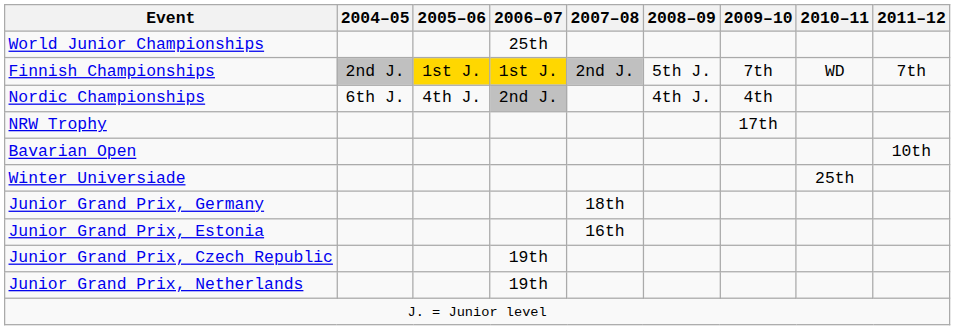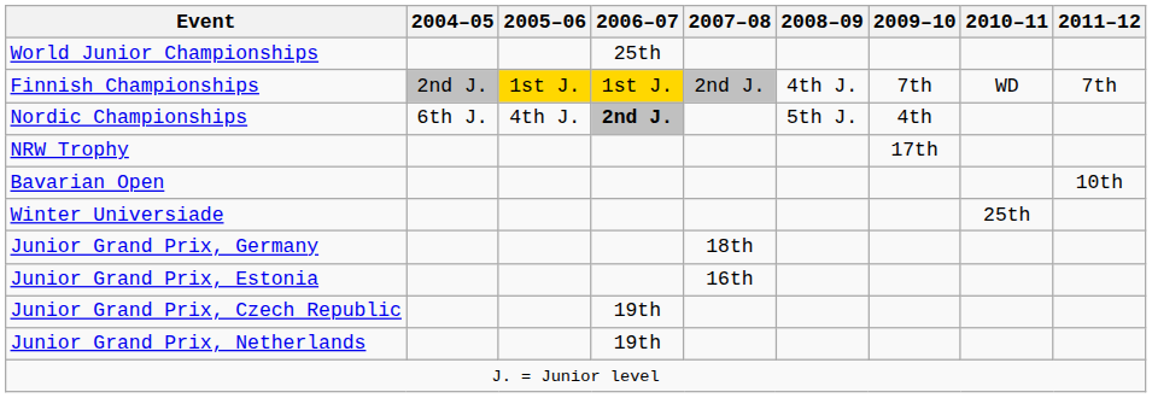Finnish Championships | 2008–09: 5th J. -> 4th J.
Nordic Championships | 2006–07: normal -> bold
Nordic Championships | 2008–09: 4th J. -> 5th J.
